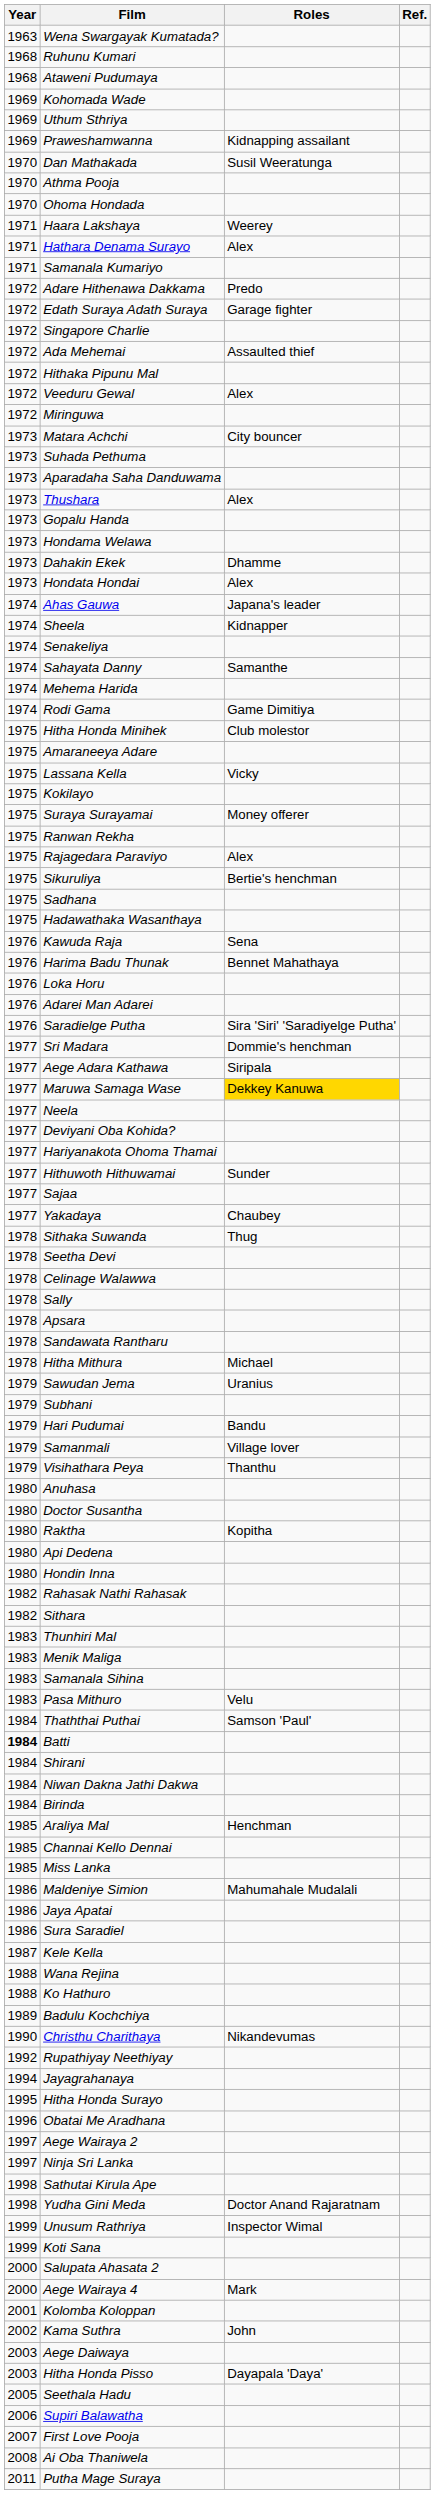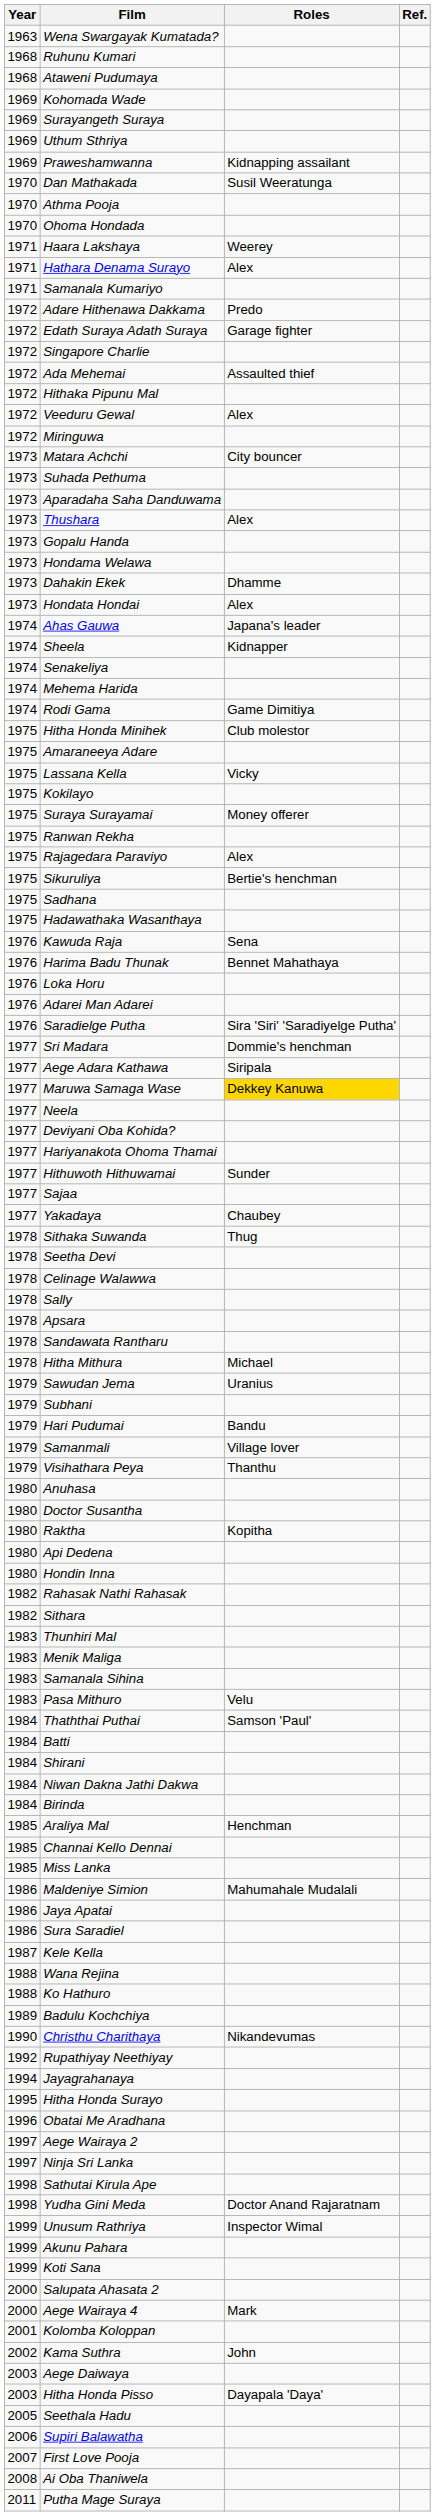+ row: 1969 | Surayangeth Suraya
- row: 1974 | Sahayata Danny | Samanthe
Batti | Year: bold -> normal
+ row: 1999 | Akunu Pahara
